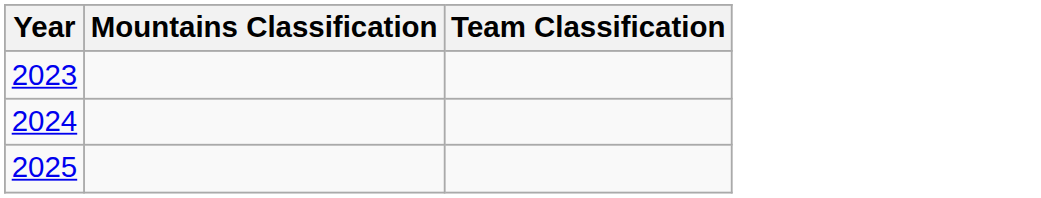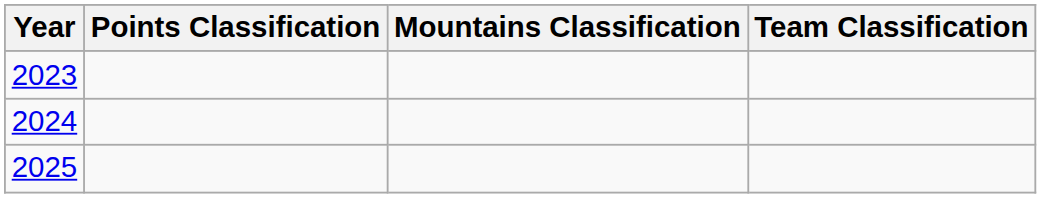+ column: Points Classification
